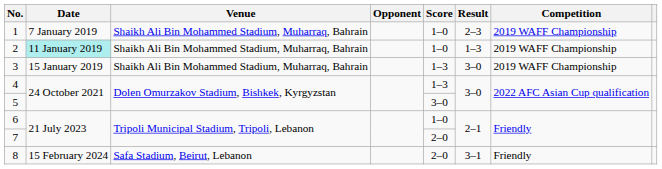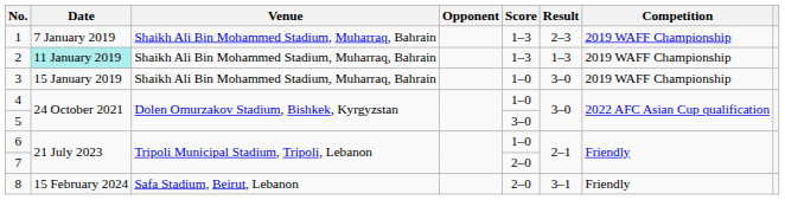1 | Score: 1–0 -> 1–3
2 | Score: 1–0 -> 1–3
3 | Score: 1–3 -> 1–0
4 | Score: 1–3 -> 1–0
